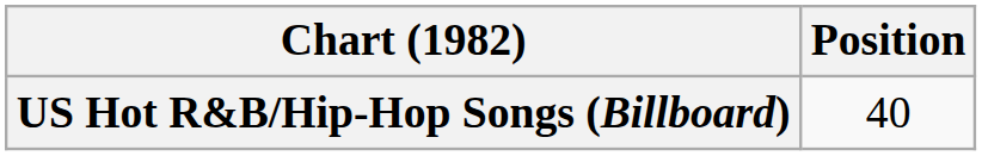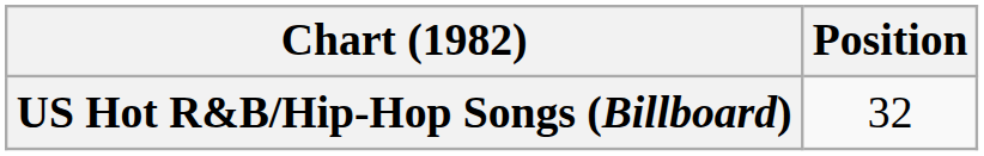US Hot R&B/Hip-Hop Songs (Billboard) | Position: 40 -> 32
